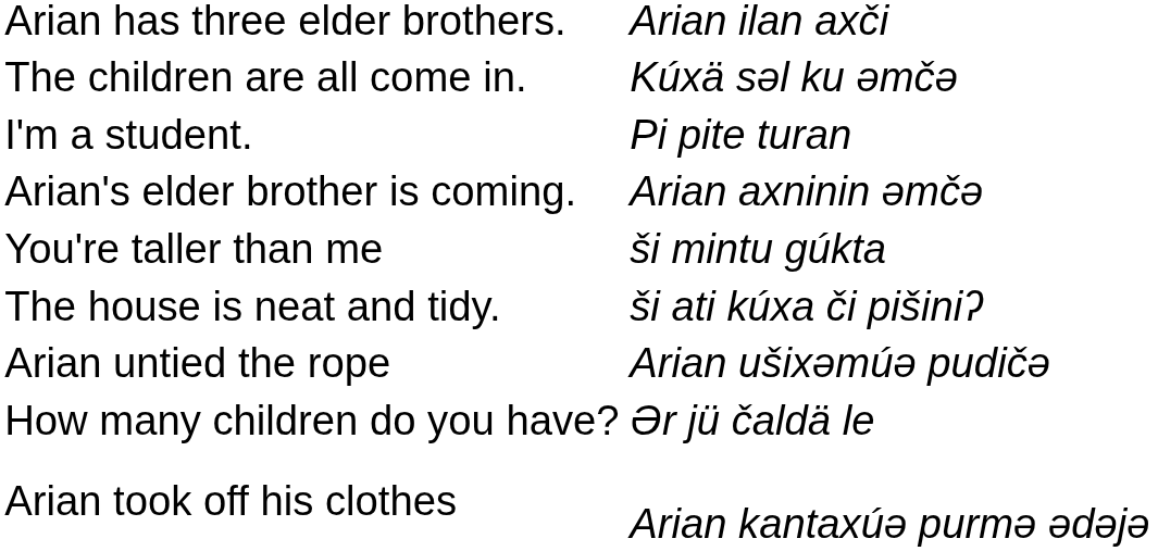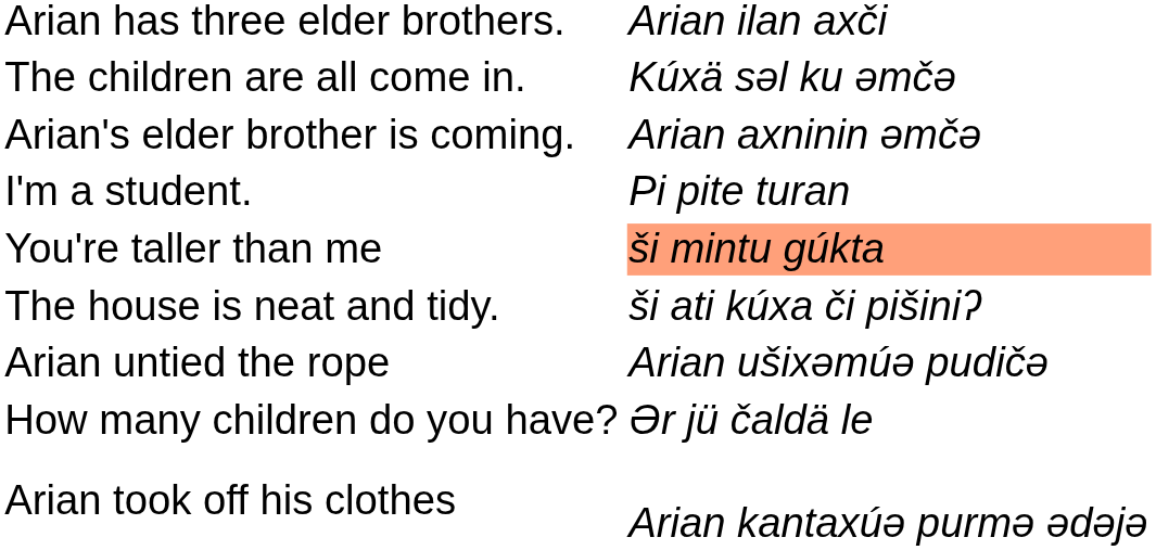rows swapped: Arian's elder brother is coming. <-> I'm a student.
You're taller than me | column 2: no background -> lightsalmon background
